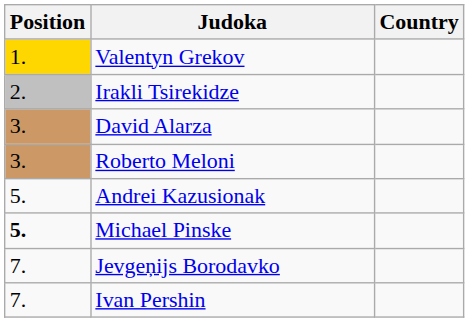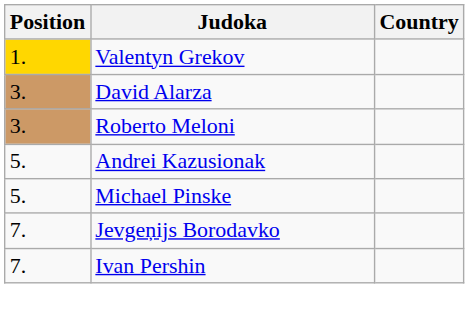- row: 2. | Irakli Tsirekidze
Michael Pinske | Position: bold -> normal
